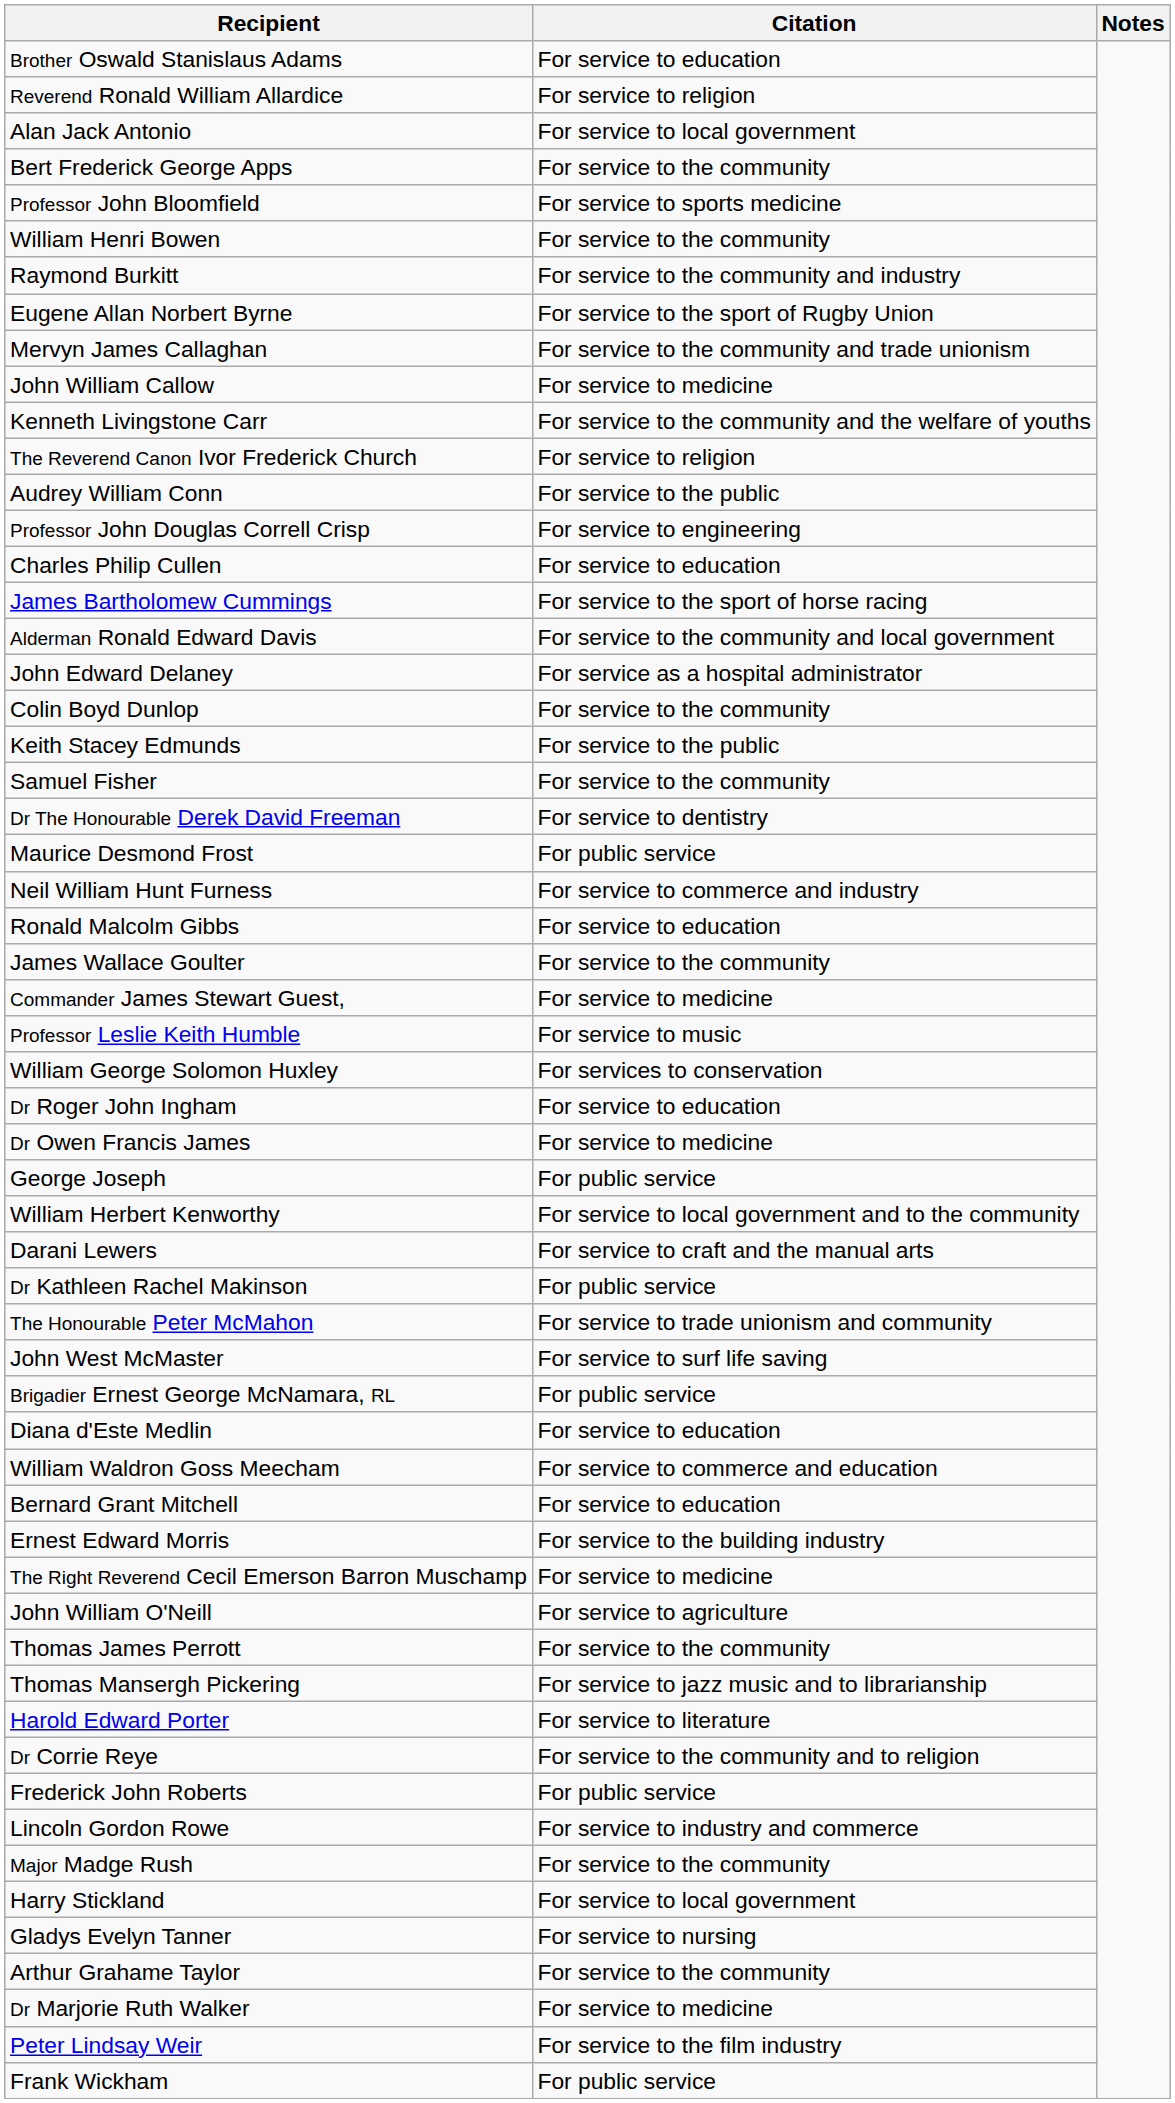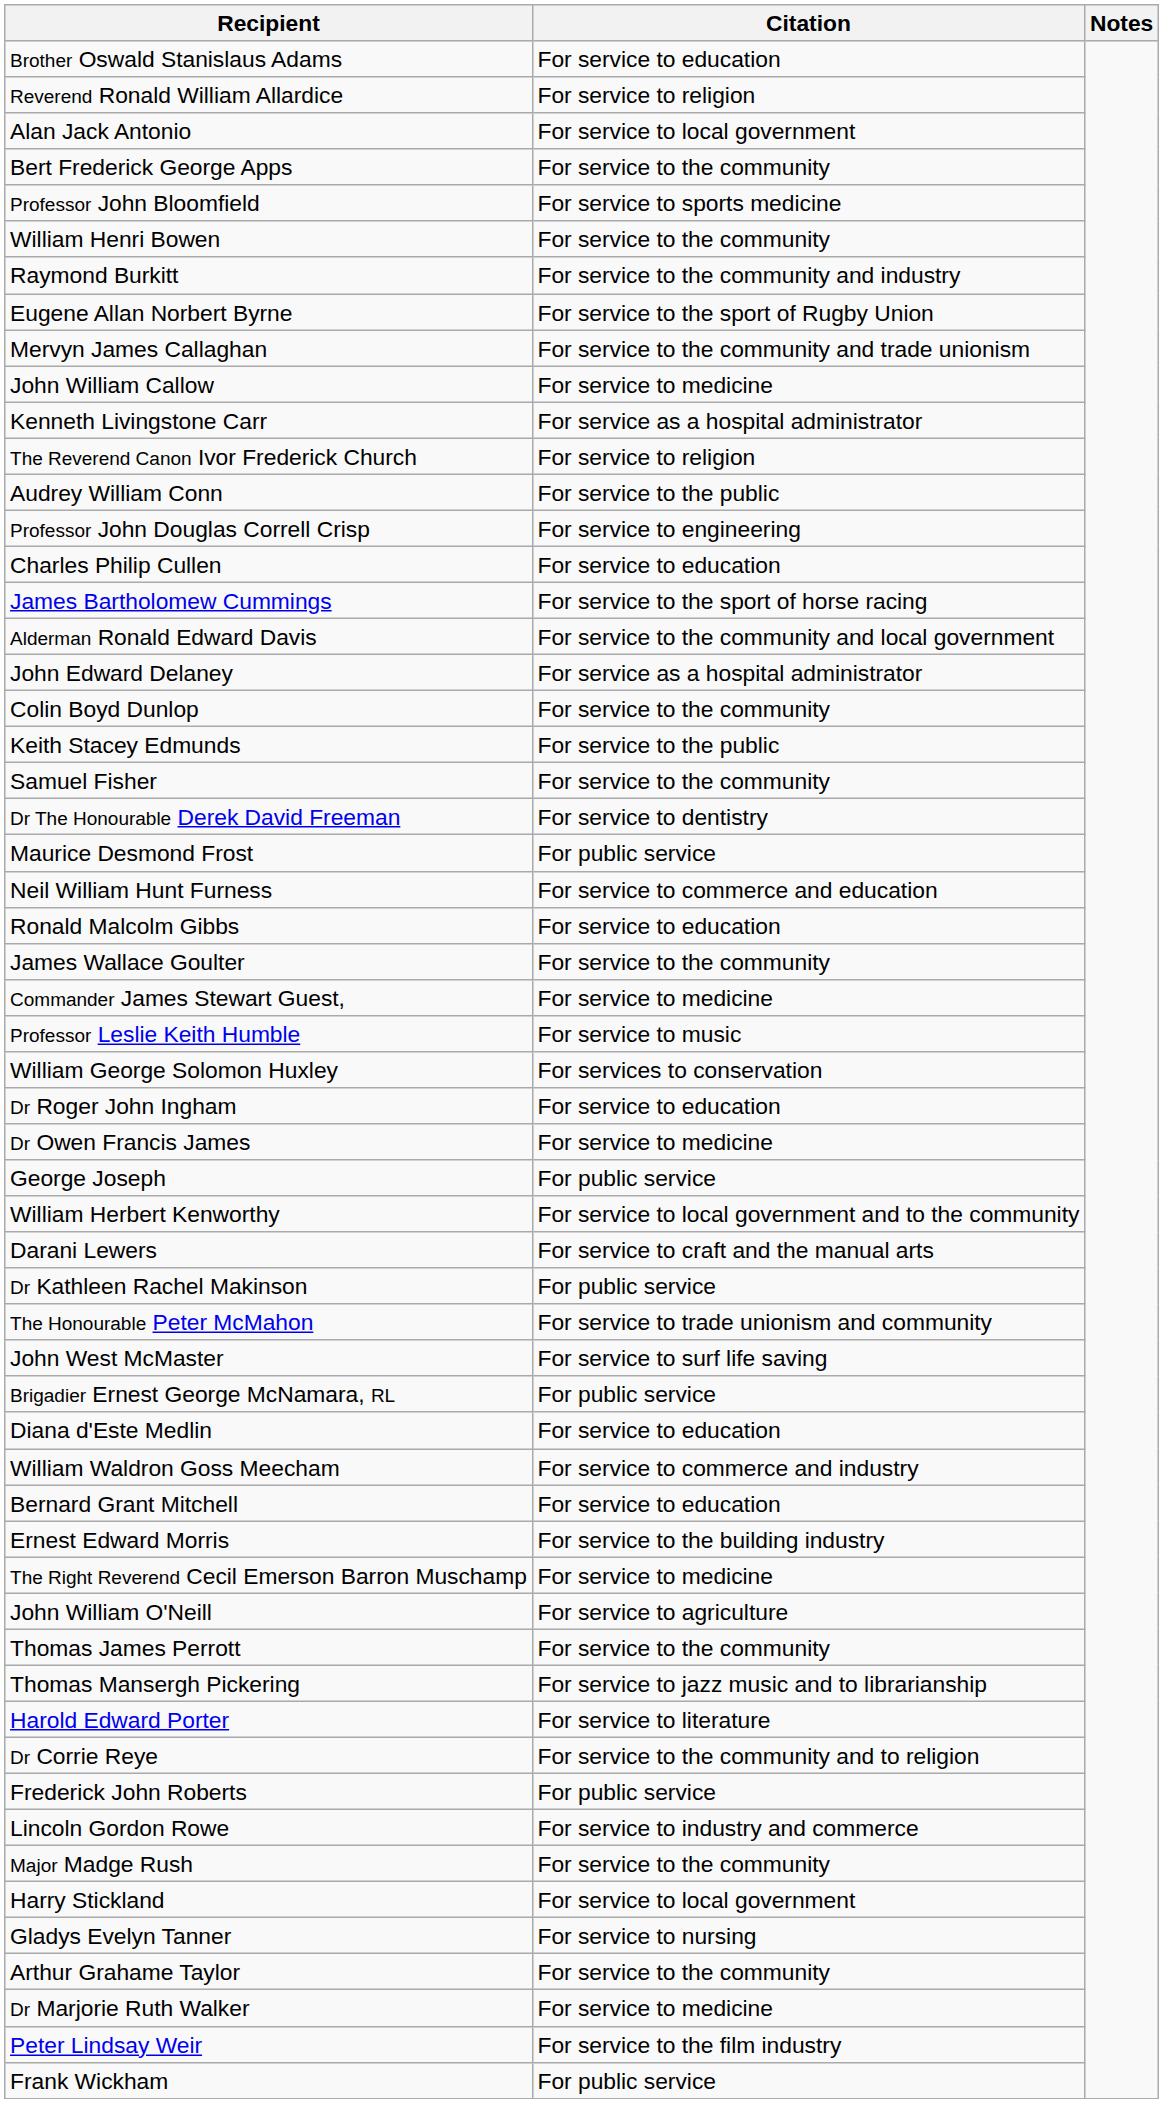Kenneth Livingstone Carr | Citation: For service to the community and the welfare of youths -> For service as a hospital administrator
Neil William Hunt Furness | Citation: For service to commerce and industry -> For service to commerce and education
William Waldron Goss Meecham | Citation: For service to commerce and education -> For service to commerce and industry
